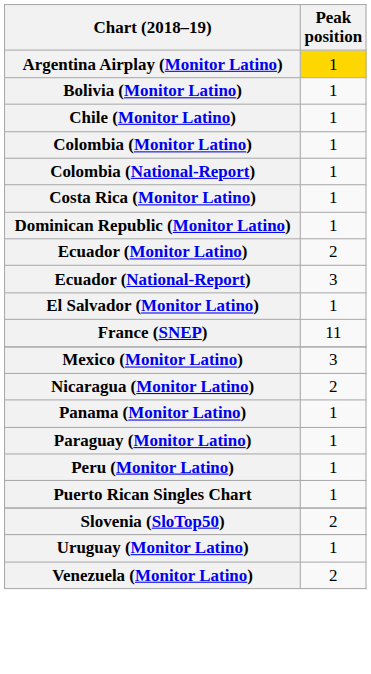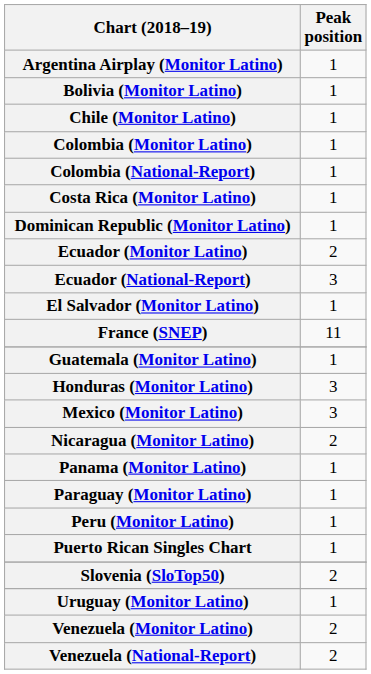Argentina Airplay (Monitor Latino) | Peak position: gold background -> no background
+ row: Guatemala (Monitor Latino) | 1
+ row: Honduras (Monitor Latino) | 3
+ row: Venezuela (National-Report) | 2
